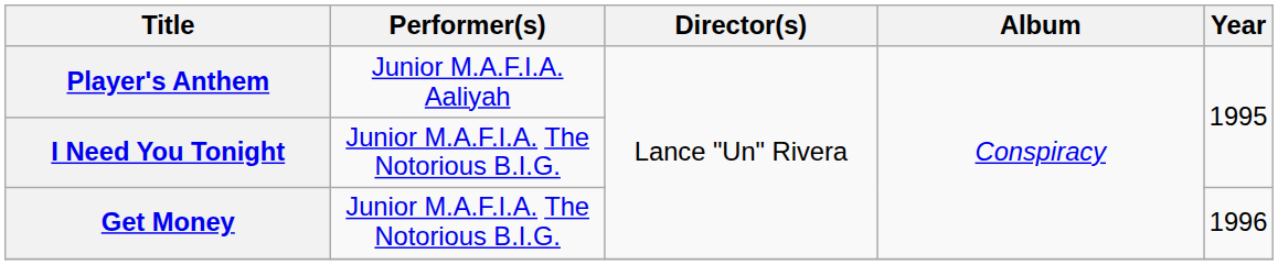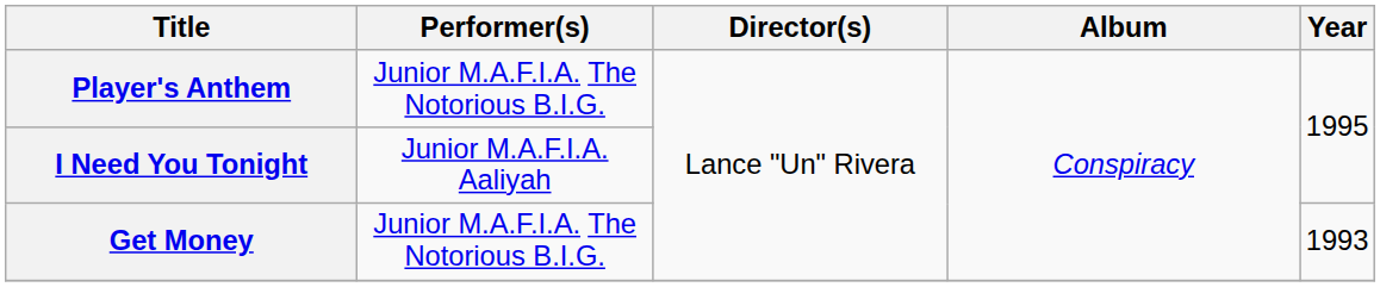Player's Anthem | Performer(s): Junior M.A.F.I.A. Aaliyah -> Junior M.A.F.I.A. The Notorious B.I.G.
I Need You Tonight | Performer(s): Junior M.A.F.I.A. The Notorious B.I.G. -> Junior M.A.F.I.A. Aaliyah
Get Money | Year: 1996 -> 1993
